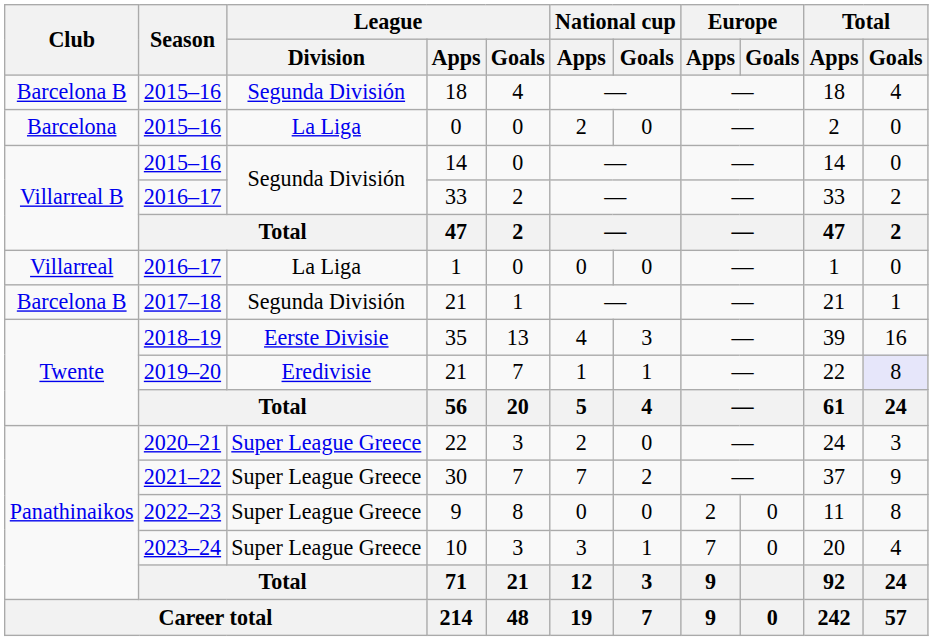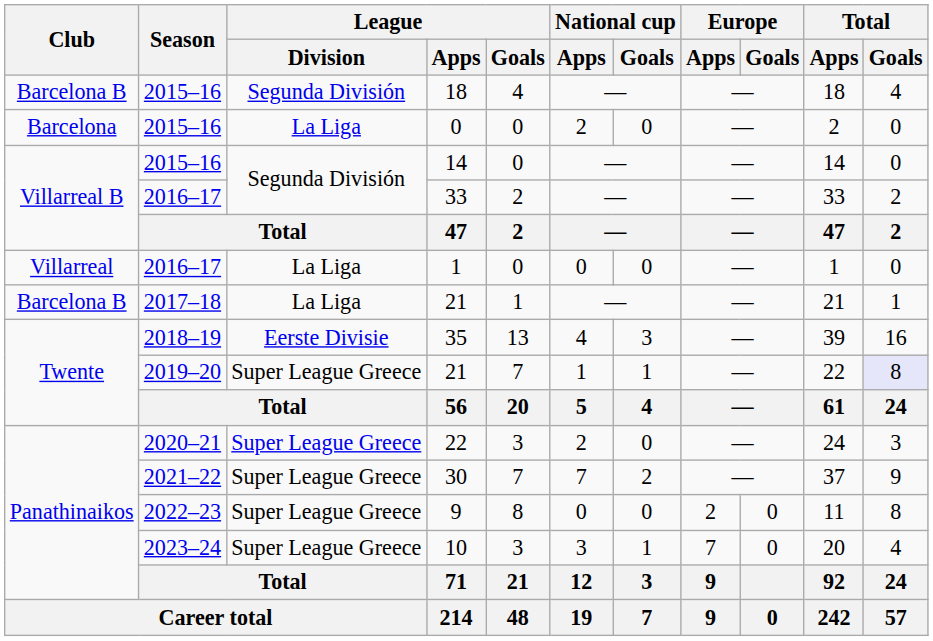2017–18 / 21 | League / Division: Segunda División -> La Liga
2019–20 / 21 | League / Division: Eredivisie -> Super League Greece
